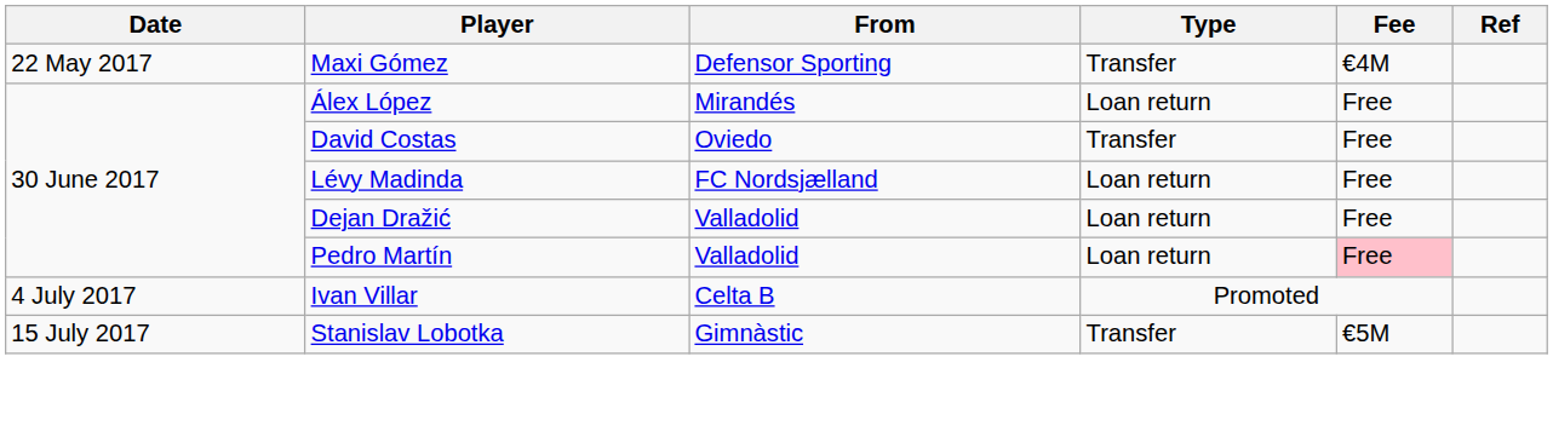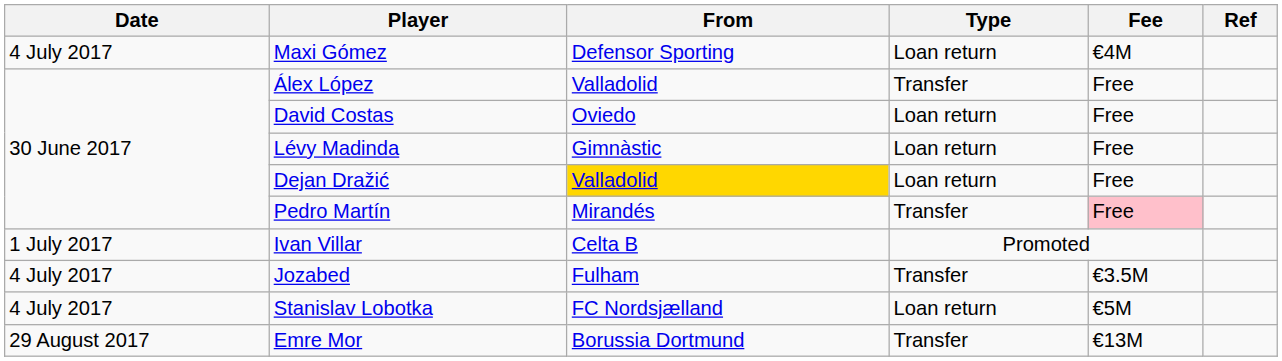Maxi Gómez | Date: 22 May 2017 -> 4 July 2017
Maxi Gómez | Type: Transfer -> Loan return
Álex López | From: Mirandés -> Valladolid
Álex López | Type: Loan return -> Transfer
David Costas | Type: Transfer -> Loan return
Lévy Madinda | From: FC Nordsjælland -> Gimnàstic
Dejan Dražić | From: no background -> gold background
Pedro Martín | From: Valladolid -> Mirandés
Pedro Martín | Type: Loan return -> Transfer
Ivan Villar | Date: 4 July 2017 -> 1 July 2017
+ row: 4 July 2017 | Jozabed | Fulham | Transfer | €3.5M
Stanislav Lobotka | Date: 15 July 2017 -> 4 July 2017
Stanislav Lobotka | From: Gimnàstic -> FC Nordsjælland
Stanislav Lobotka | Type: Transfer -> Loan return
+ row: 29 August 2017 | Emre Mor | Borussia Dortmund | Transfer | €13M
